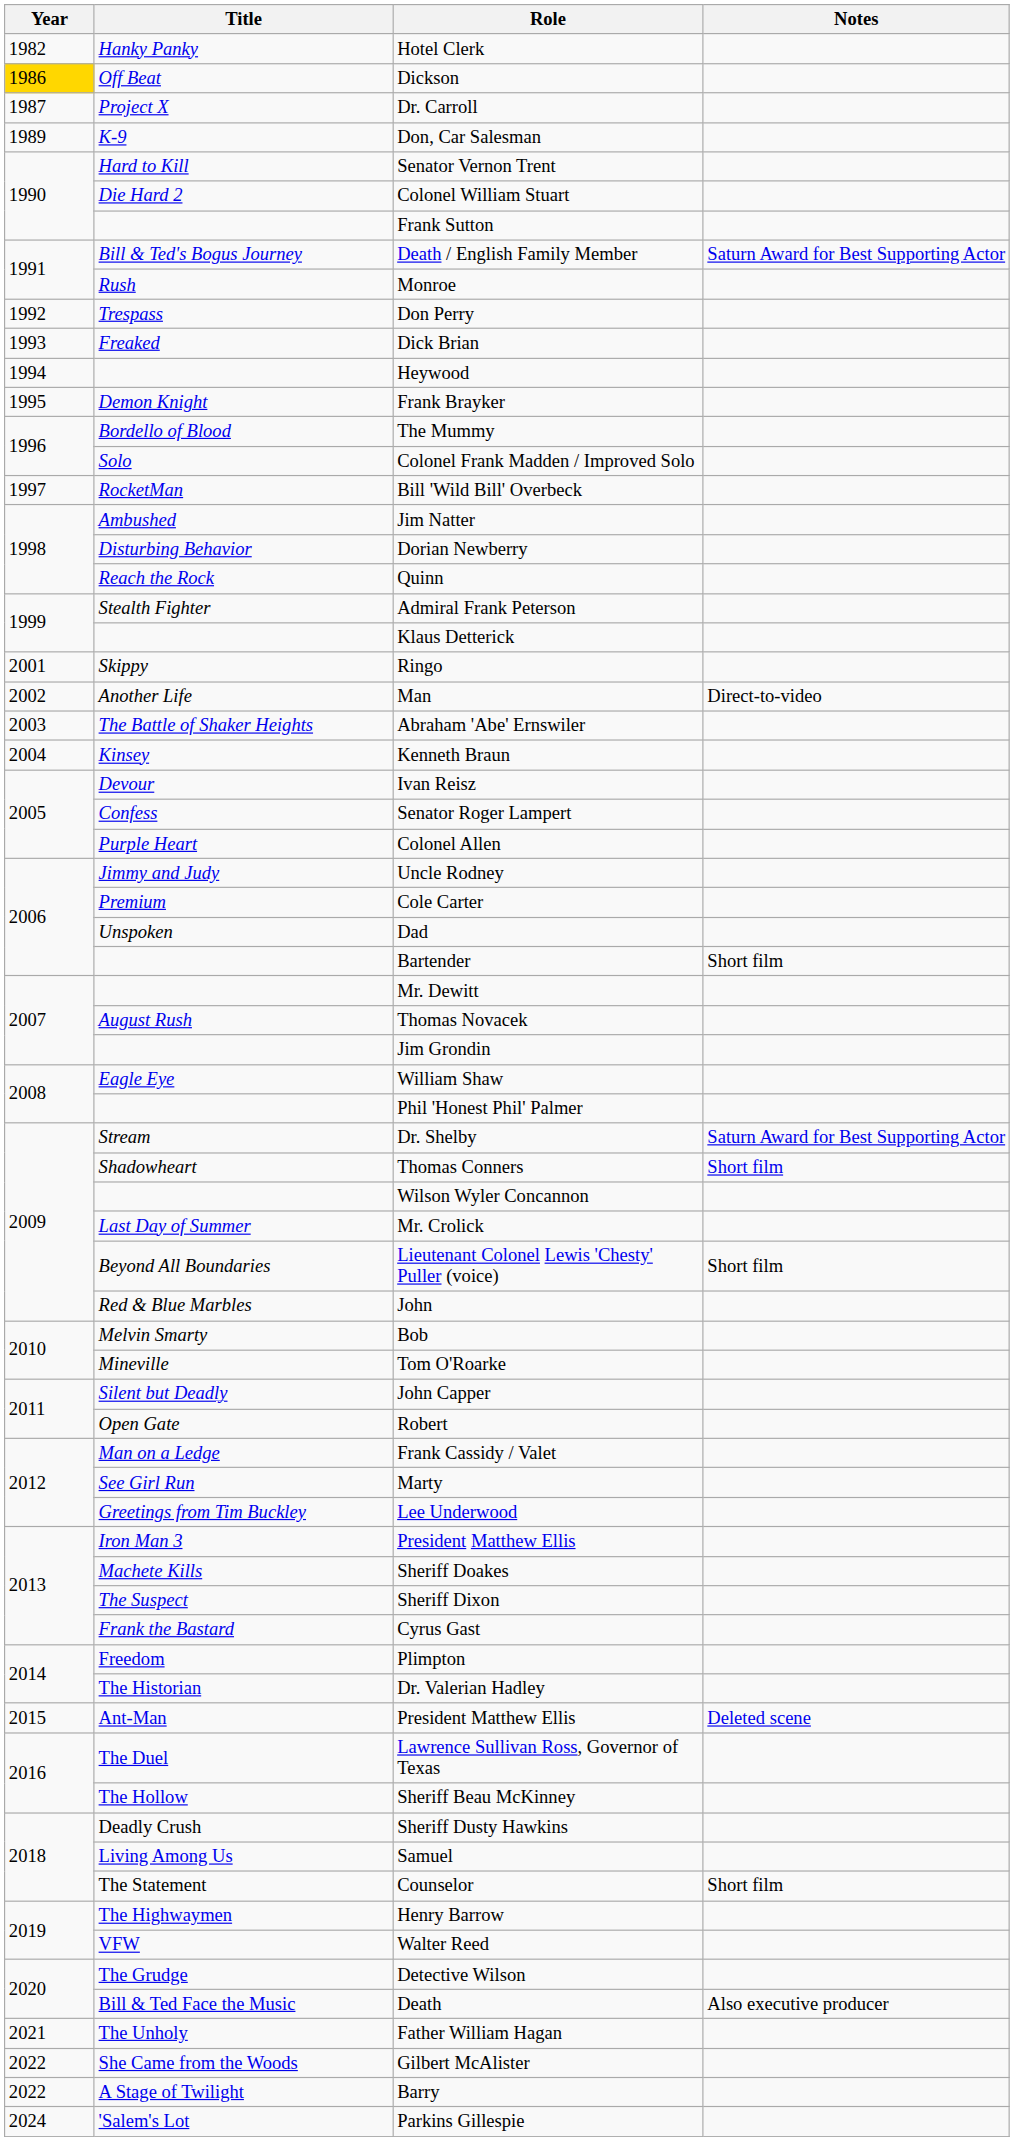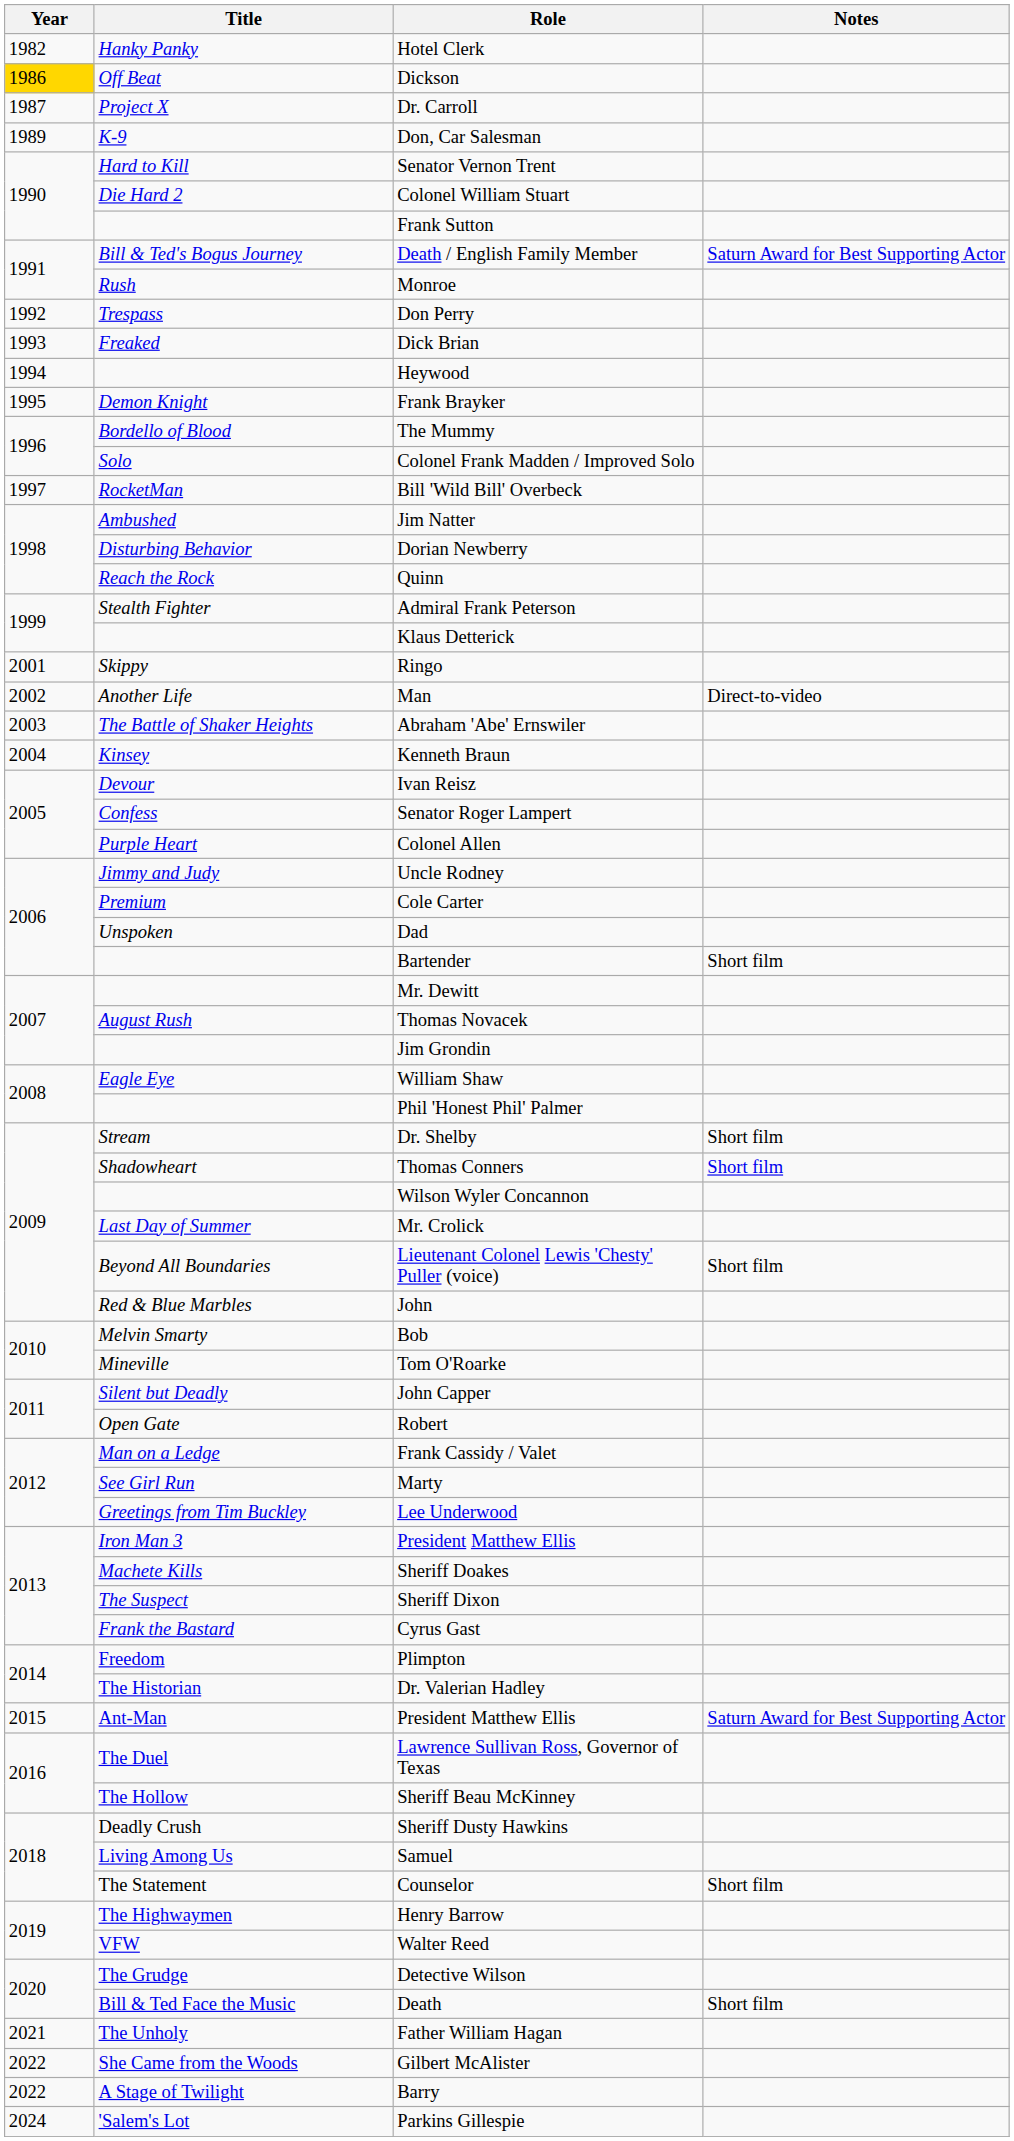Dr. Shelby | Notes: Saturn Award for Best Supporting Actor -> Short film
Ant-Man / President Matthew Ellis | Notes: Deleted scene -> Saturn Award for Best Supporting Actor
Death | Notes: Also executive producer -> Short film
